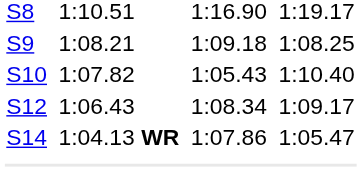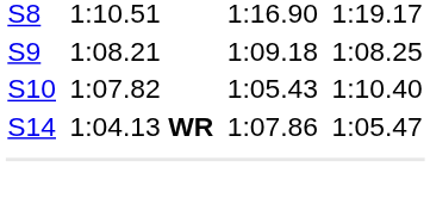- row: S12 | 1:06.43 | 1:08.34 | 1:09.17
